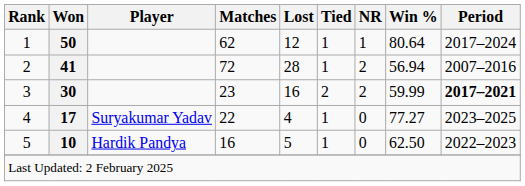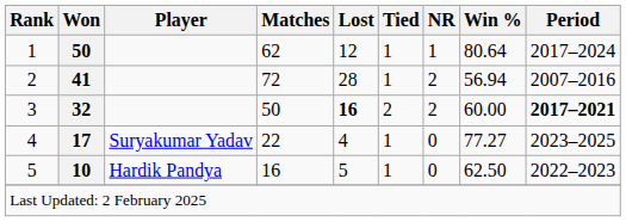3 | Won: 30 -> 32
3 | Matches: 23 -> 50
3 | Lost: normal -> bold
3 | Win %: 59.99 -> 60.00
